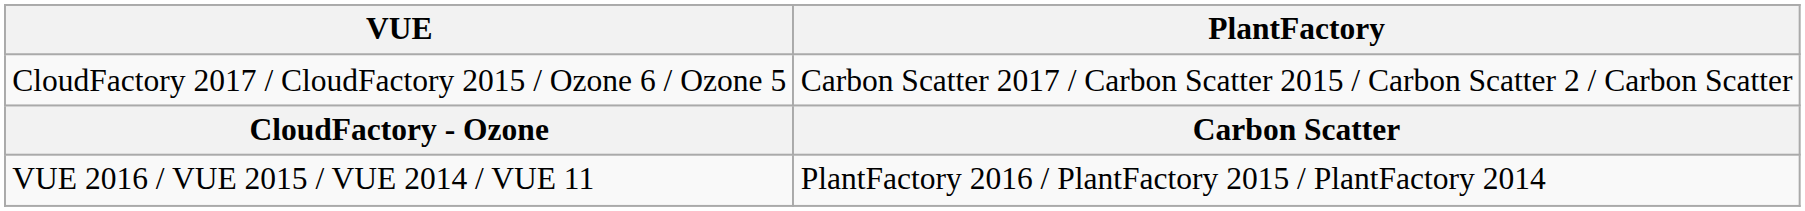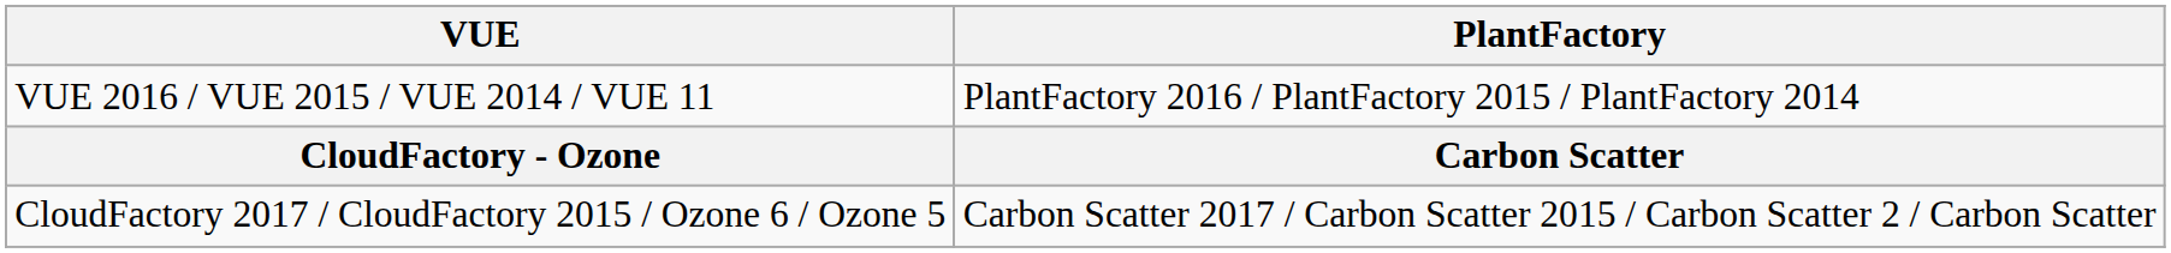rows swapped: VUE 2016 / VUE 2015 / VUE 2014 / VUE 11 <-> CloudFactory 2017 / CloudFactory 2015 / Ozone 6 / Ozone 5
